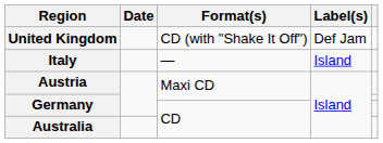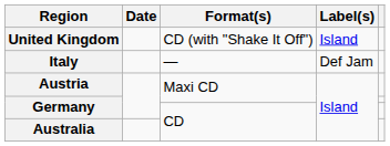United Kingdom | Label(s): Def Jam -> Island
Italy | Label(s): Island -> Def Jam
